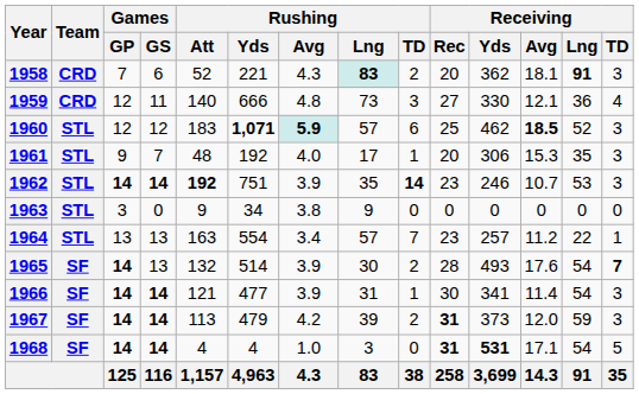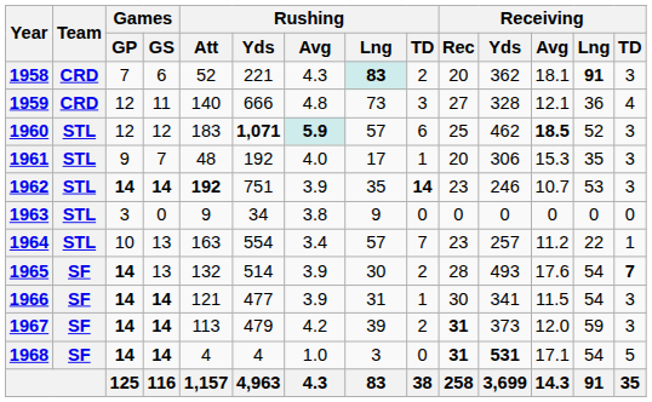1959 | Receiving / Yds: 330 -> 328
1964 | Games / GP: 13 -> 10
1966 | Receiving / Avg: 11.4 -> 11.5
